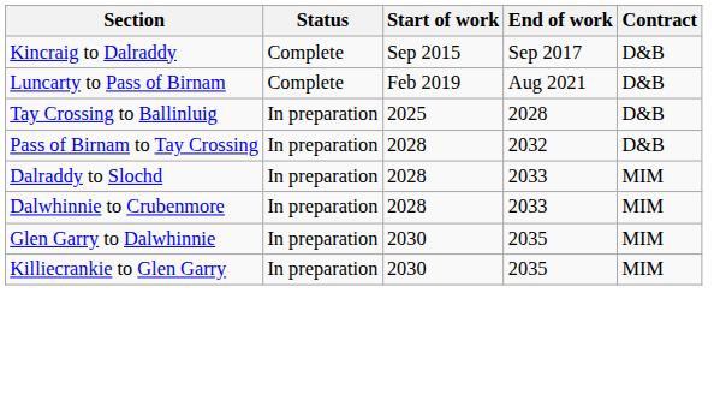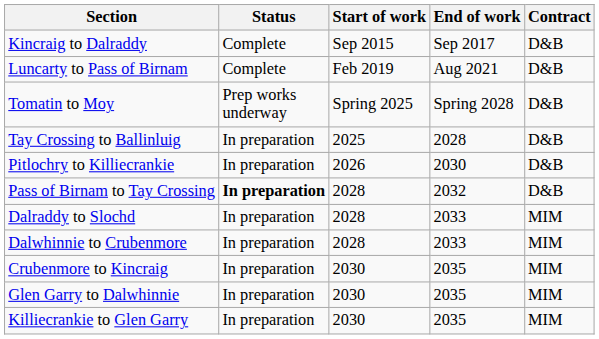+ row: Tomatin to Moy | Prep works underway | Spring 2025 | Spring 2028 | D&B
+ row: Pitlochry to Killiecrankie | In preparation | 2026 | 2030 | D&B
Pass of Birnam to Tay Crossing | Status: normal -> bold
+ row: Crubenmore to Kincraig | In preparation | 2030 | 2035 | MIM
